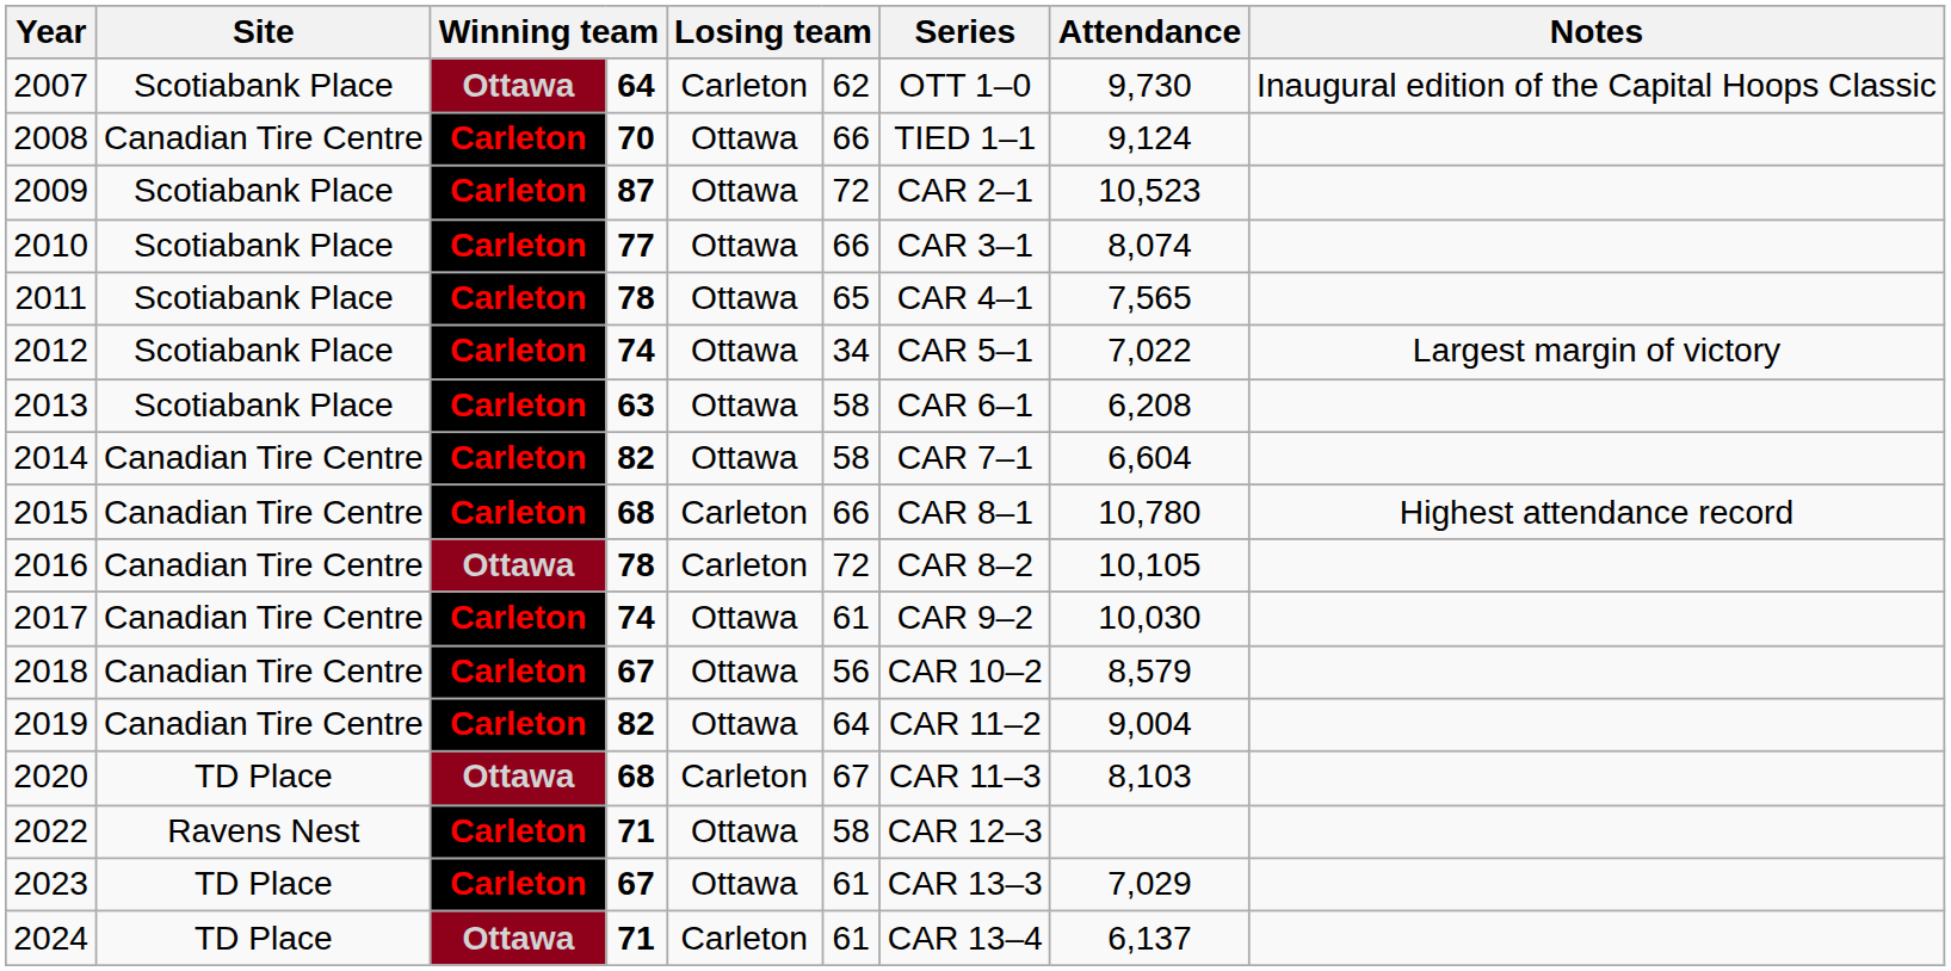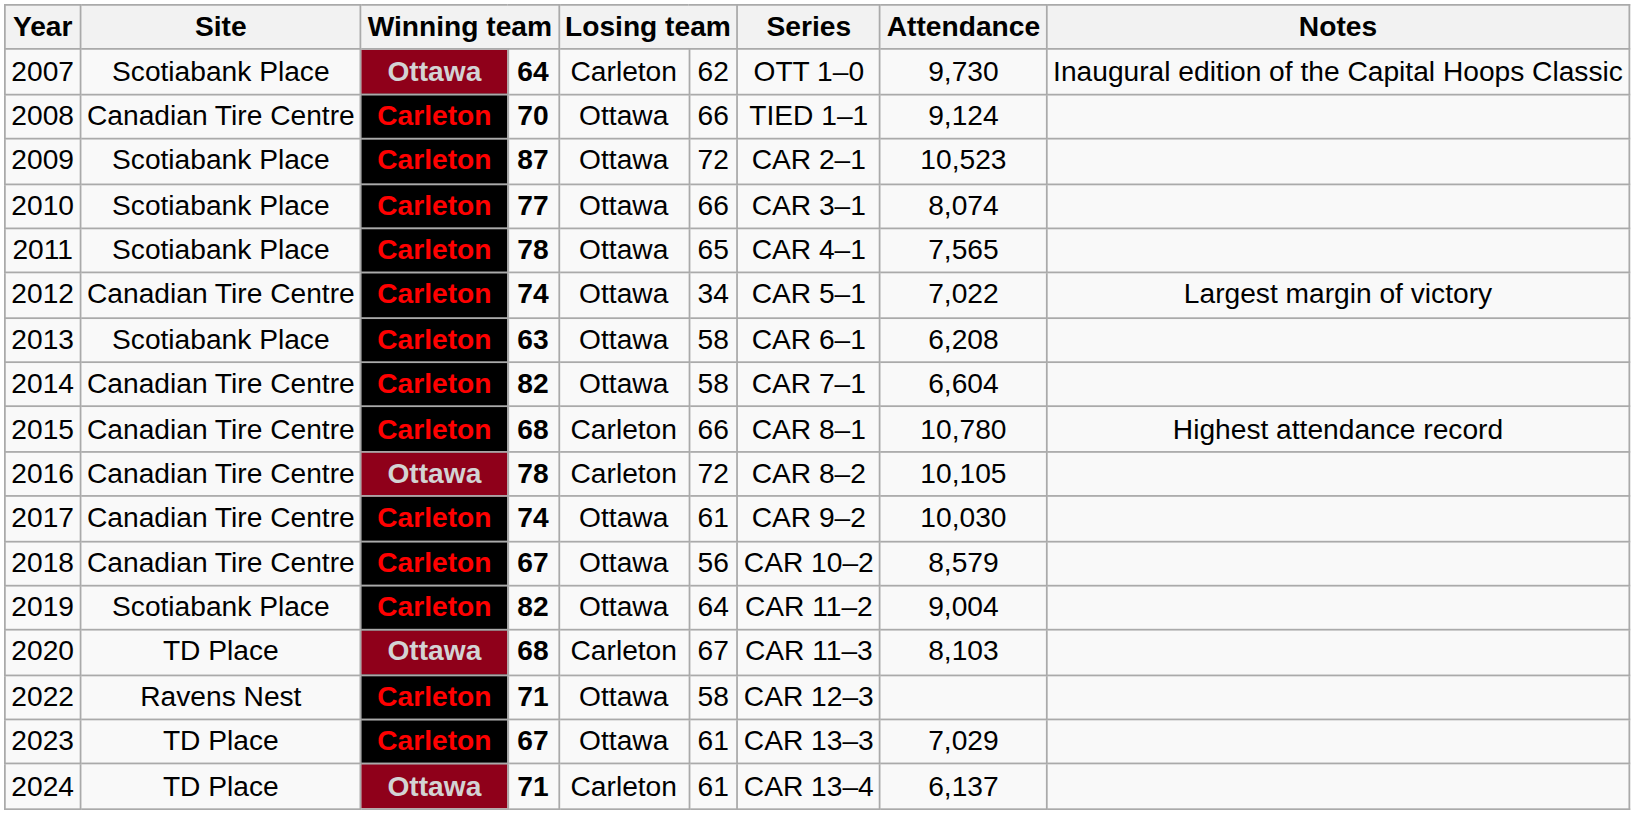2012 | Site: Scotiabank Place -> Canadian Tire Centre
2019 | Site: Canadian Tire Centre -> Scotiabank Place
